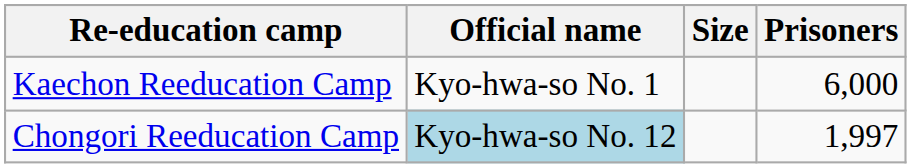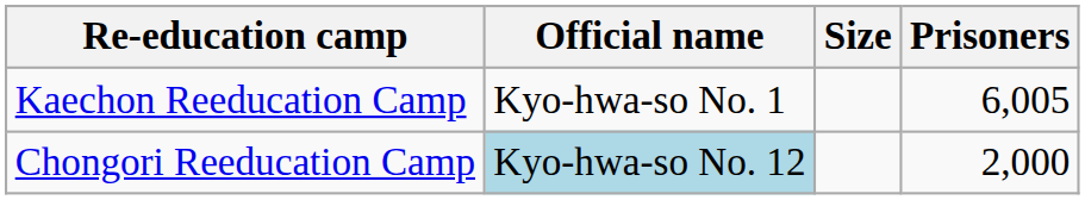Kaechon Reeducation Camp | Prisoners: 6,000 -> 6,005
Chongori Reeducation Camp | Prisoners: 1,997 -> 2,000
